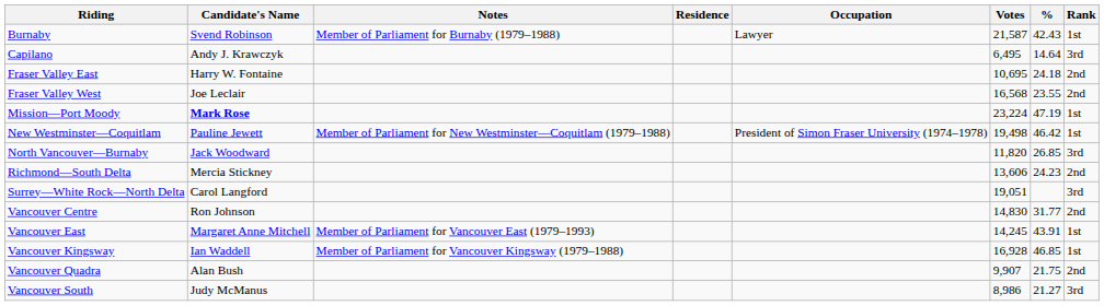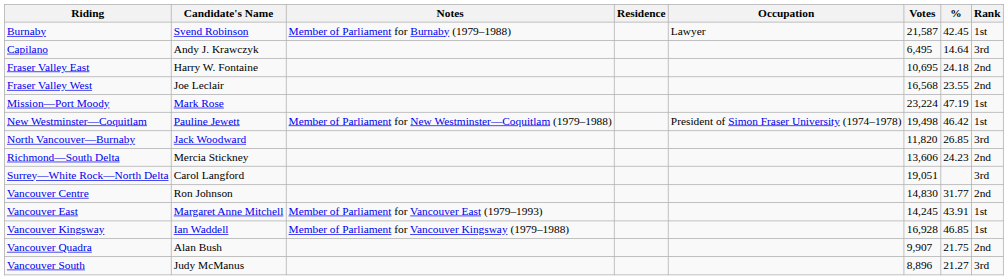Burnaby | %: 42.43 -> 42.45
Mission—Port Moody | Candidate's Name: bold -> normal
Vancouver South | Votes: 8,986 -> 8,896
